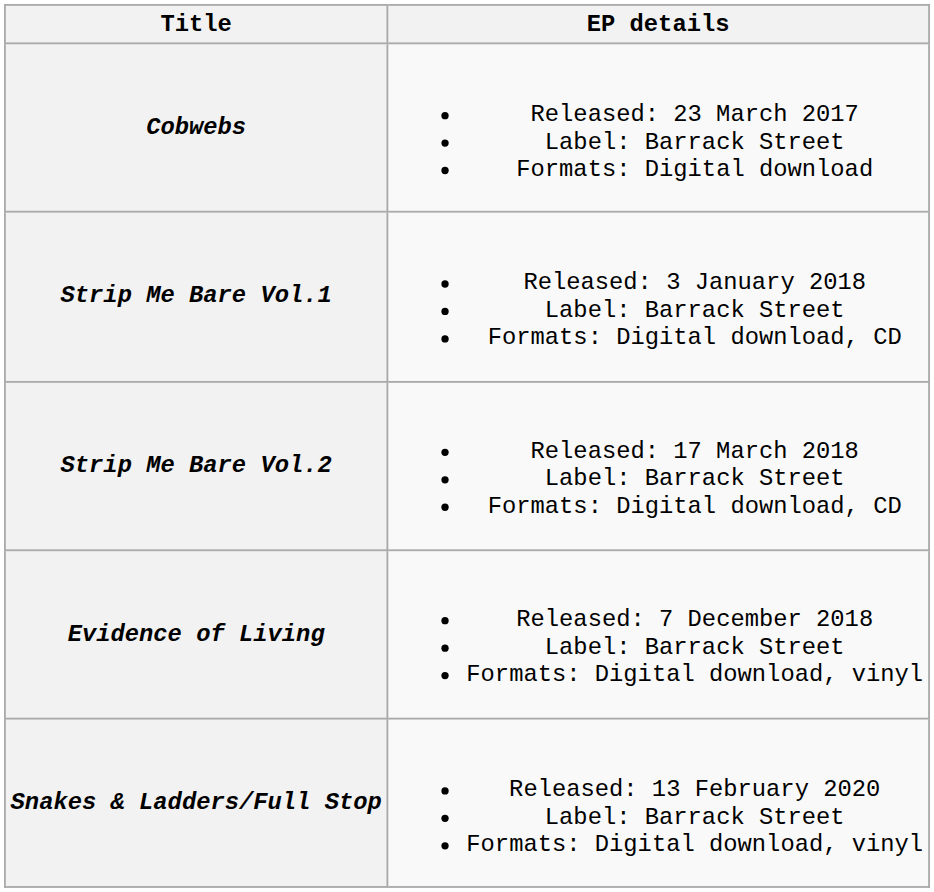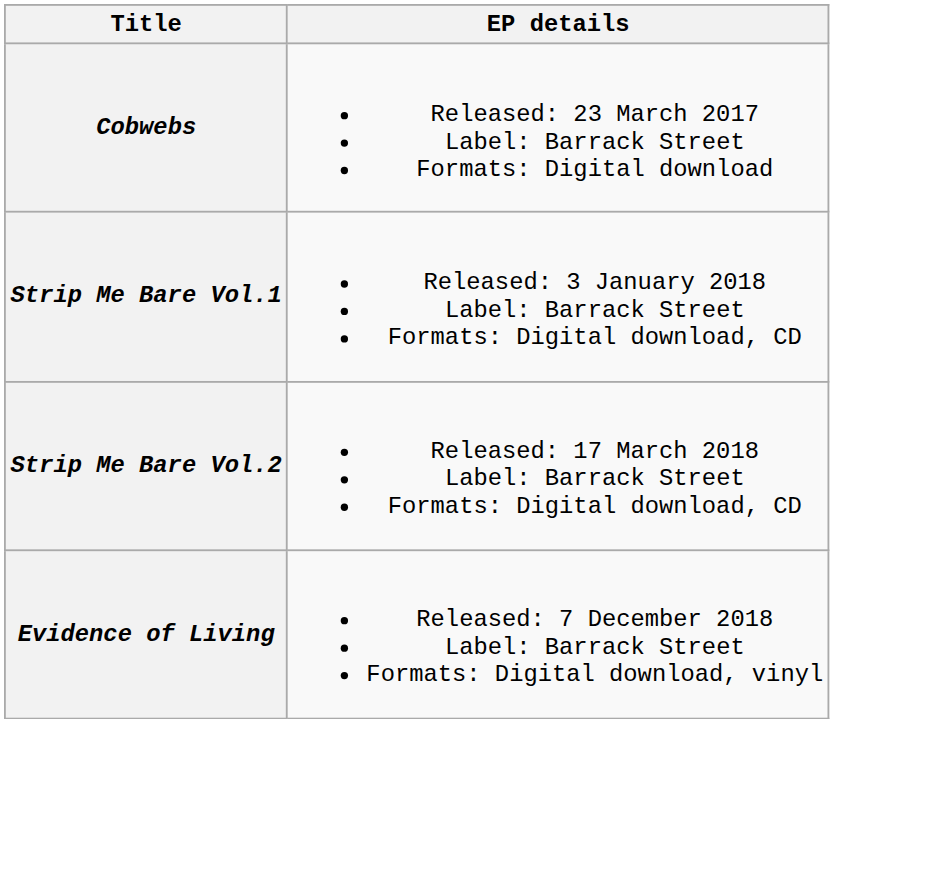- row: Snakes & Ladders/Full Stop | Released: 13 February 2020 Label: Barrack Street Formats: Digital download, vinyl
